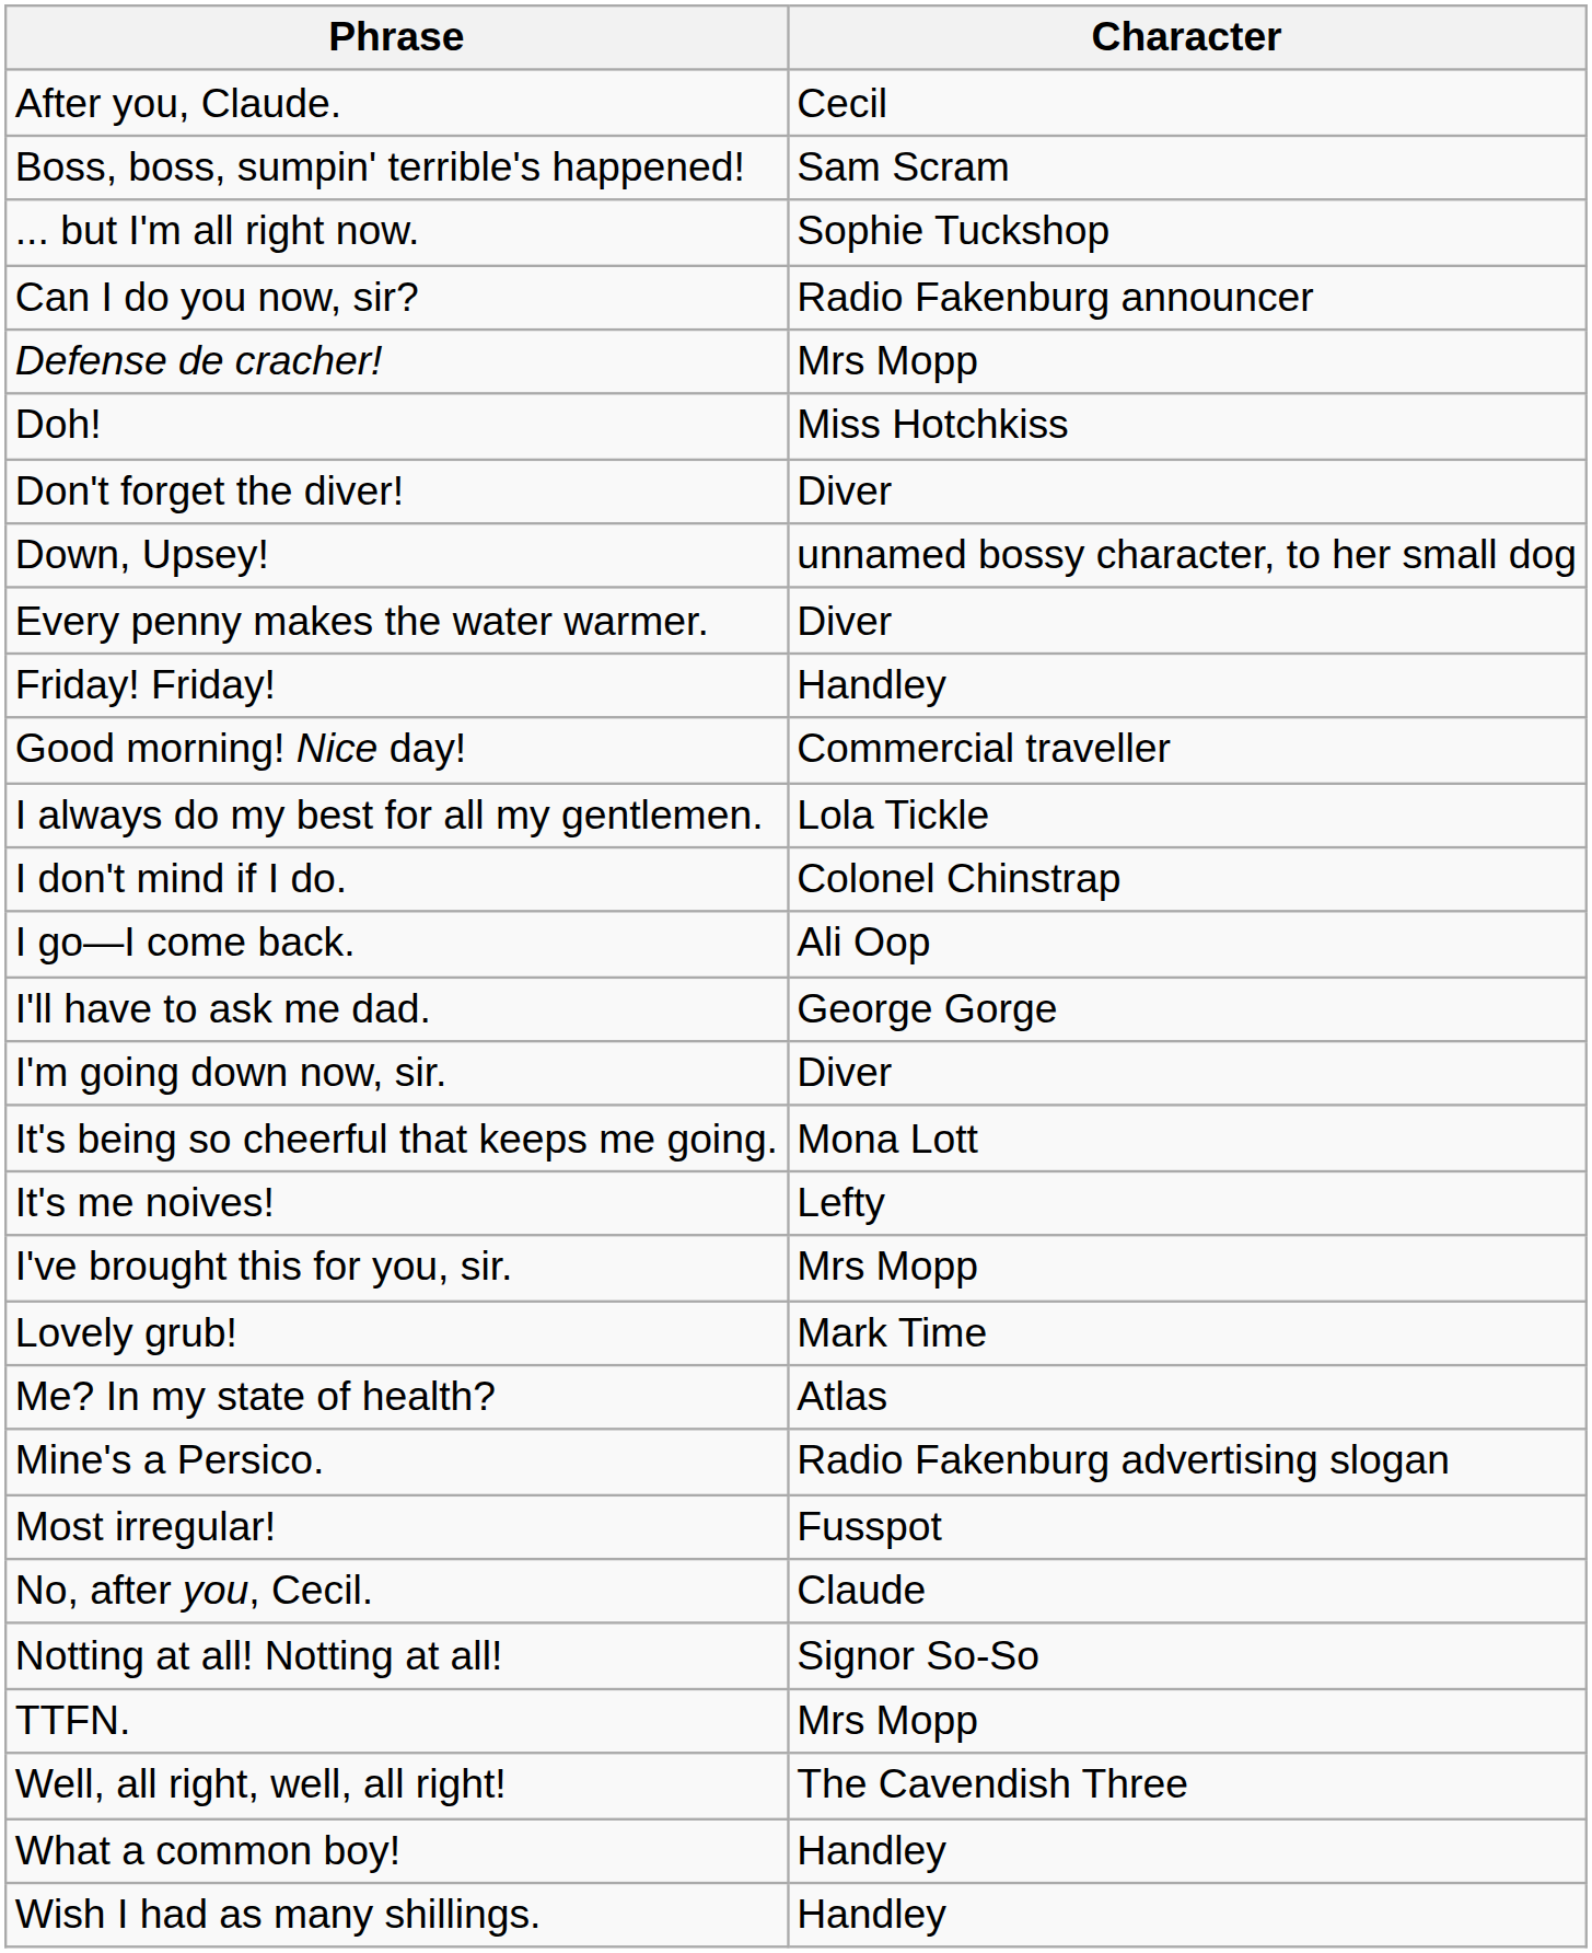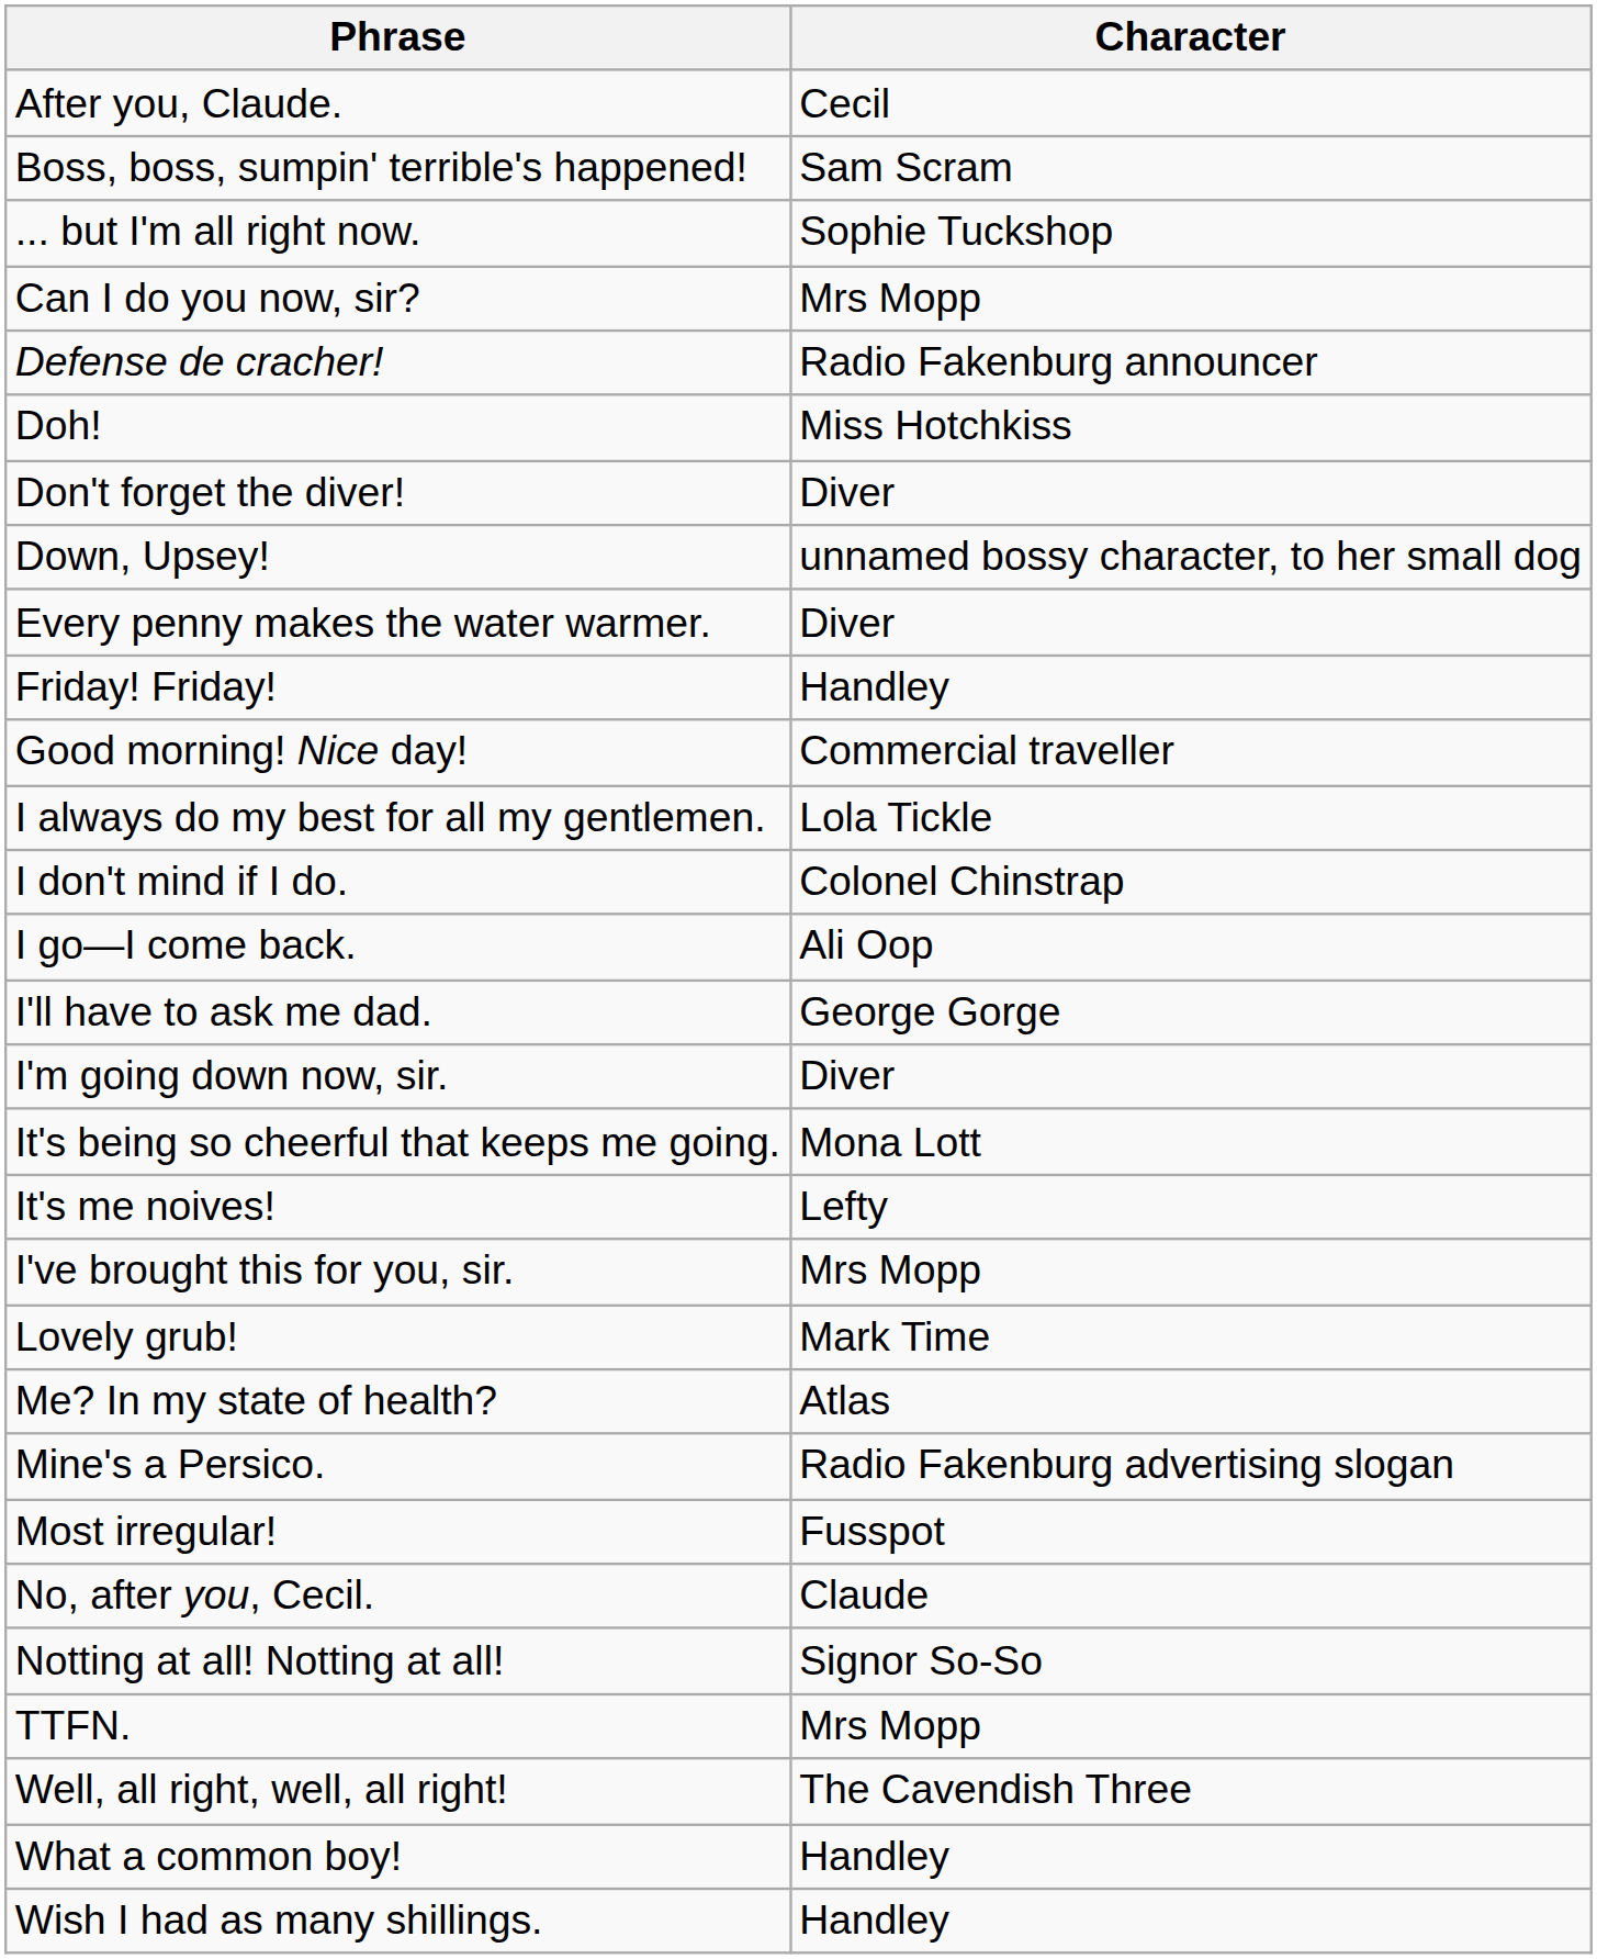Can I do you now, sir? | Character: Radio Fakenburg announcer -> Mrs Mopp
Defense de cracher! | Character: Mrs Mopp -> Radio Fakenburg announcer
